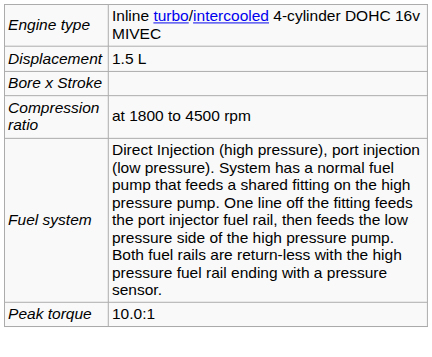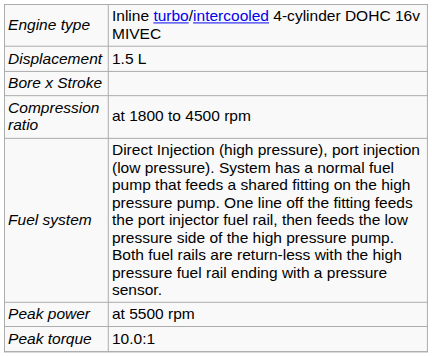+ row: Peak power | at 5500 rpm
